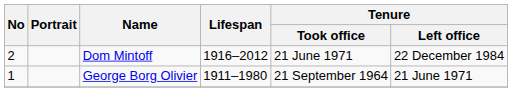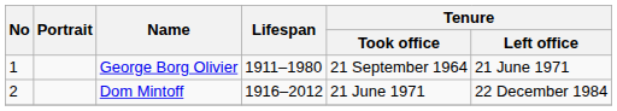rows swapped: George Borg Olivier <-> Dom Mintoff
